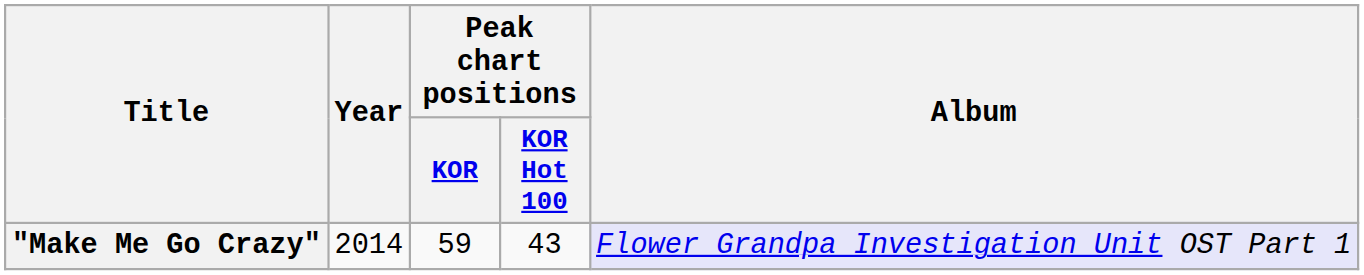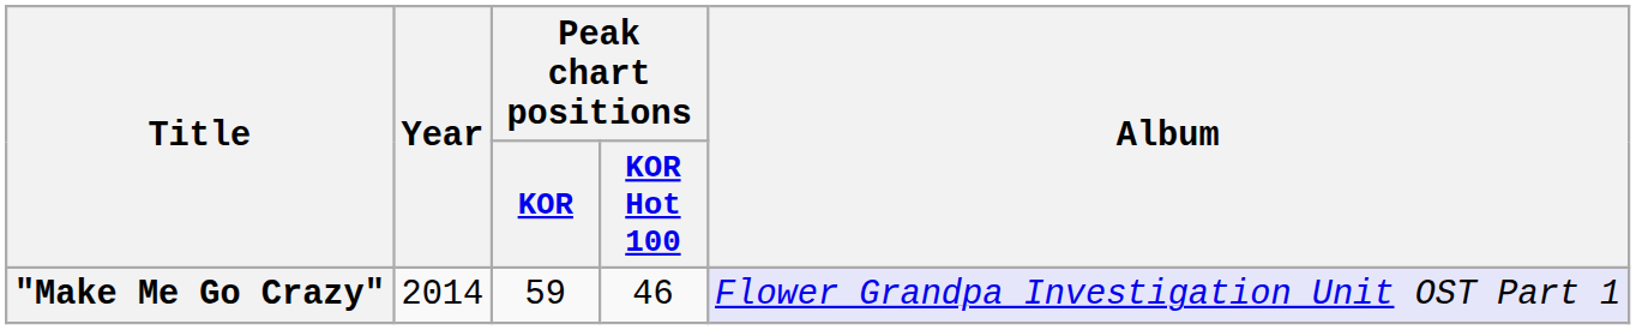"Make Me Go Crazy" | Peak chart positions / KOR Hot 100: 43 -> 46
